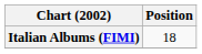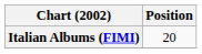Italian Albums (FIMI) | Position: 18 -> 20
